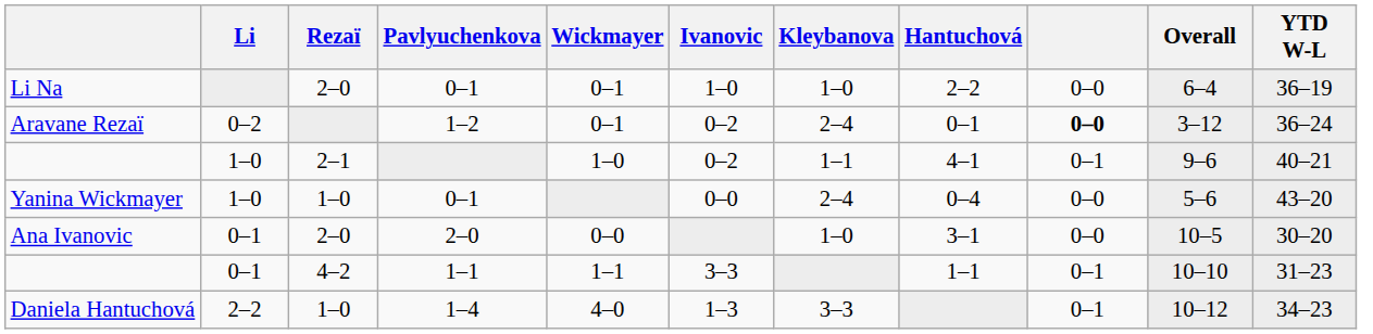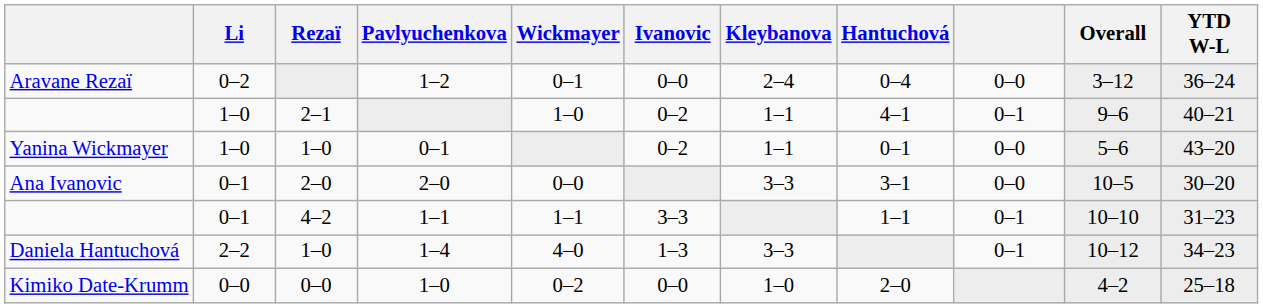- row: Li Na | 2–0 | 0–1 | 0–1 | 1–0 | 1–0 | 2–2 | 0–0 | 6–4 | 36–19
Aravane Rezaï | Ivanovic: 0–2 -> 0–0
Aravane Rezaï | Hantuchová: 0–1 -> 0–4
Aravane Rezaï | column 9: bold -> normal
Yanina Wickmayer | Ivanovic: 0–0 -> 0–2
Yanina Wickmayer | Kleybanova: 2–4 -> 1–1
Yanina Wickmayer | Hantuchová: 0–4 -> 0–1
Ana Ivanovic | Kleybanova: 1–0 -> 3–3
+ row: Kimiko Date-Krumm | 0–0 | 0–0 | 1–0 | 0–2 | 0–0 | 1–0 | 2–0 | 4–2 | 25–18
